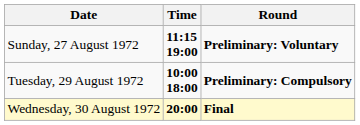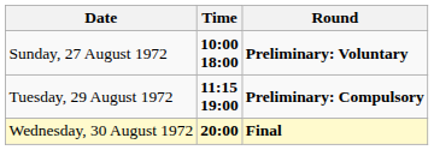Sunday, 27 August 1972 | Time: 11:15 19:00 -> 10:00 18:00
Tuesday, 29 August 1972 | Time: 10:00 18:00 -> 11:15 19:00
